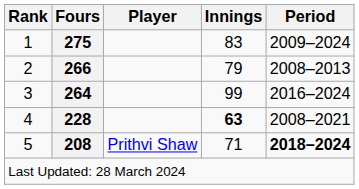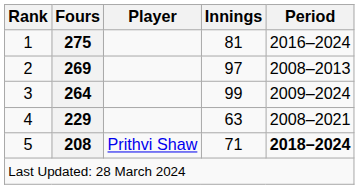1 | Innings: 83 -> 81
1 | Period: 2009–2024 -> 2016–2024
2 | Fours: 266 -> 269
2 | Innings: 79 -> 97
3 | Period: 2016–2024 -> 2009–2024
4 | Fours: 228 -> 229
4 | Innings: bold -> normal
